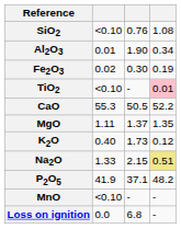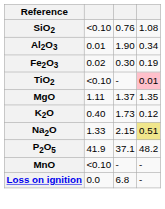- row: CaO | 55.3 | 50.5 | 52.2
